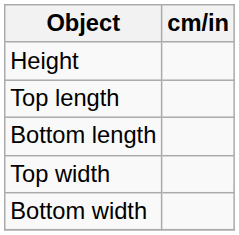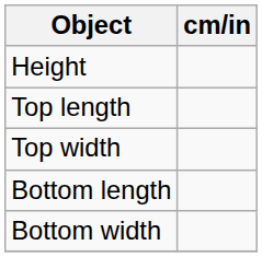rows swapped: Bottom length <-> Top width
